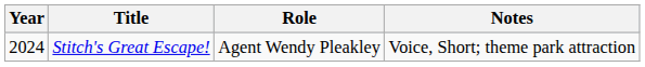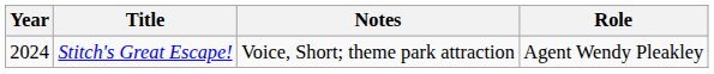columns swapped: Role <-> Notes
